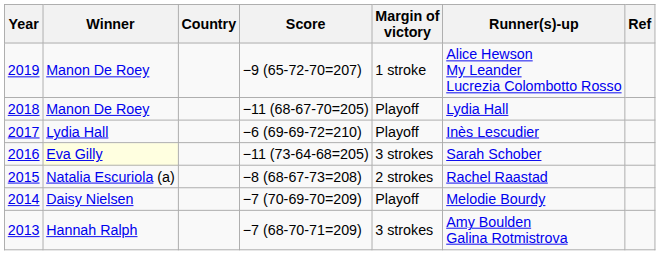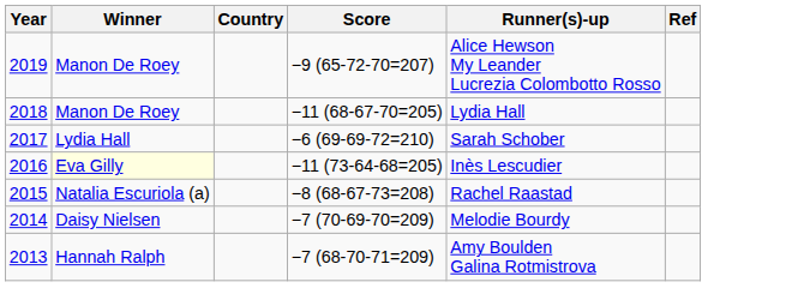- column: Margin of victory | 1 stroke | Playoff | Playoff | 3 strokes | 2 strokes | Playoff | 3 strokes
2017 | Runner(s)-up: Inès Lescudier -> Sarah Schober
2016 | Runner(s)-up: Sarah Schober -> Inès Lescudier
